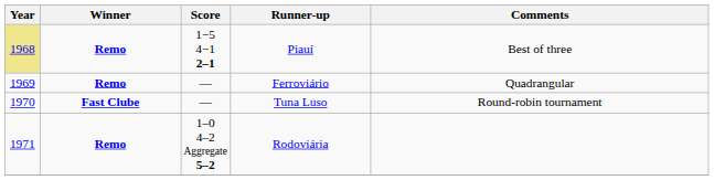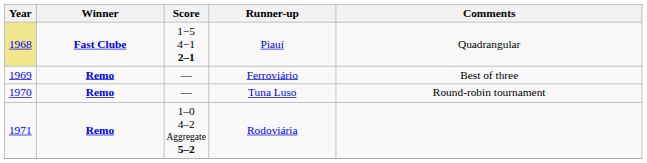Piauí | Winner: Remo -> Fast Clube
Piauí | Comments: Best of three -> Quadrangular
Ferroviário | Comments: Quadrangular -> Best of three
Tuna Luso | Winner: Fast Clube -> Remo
